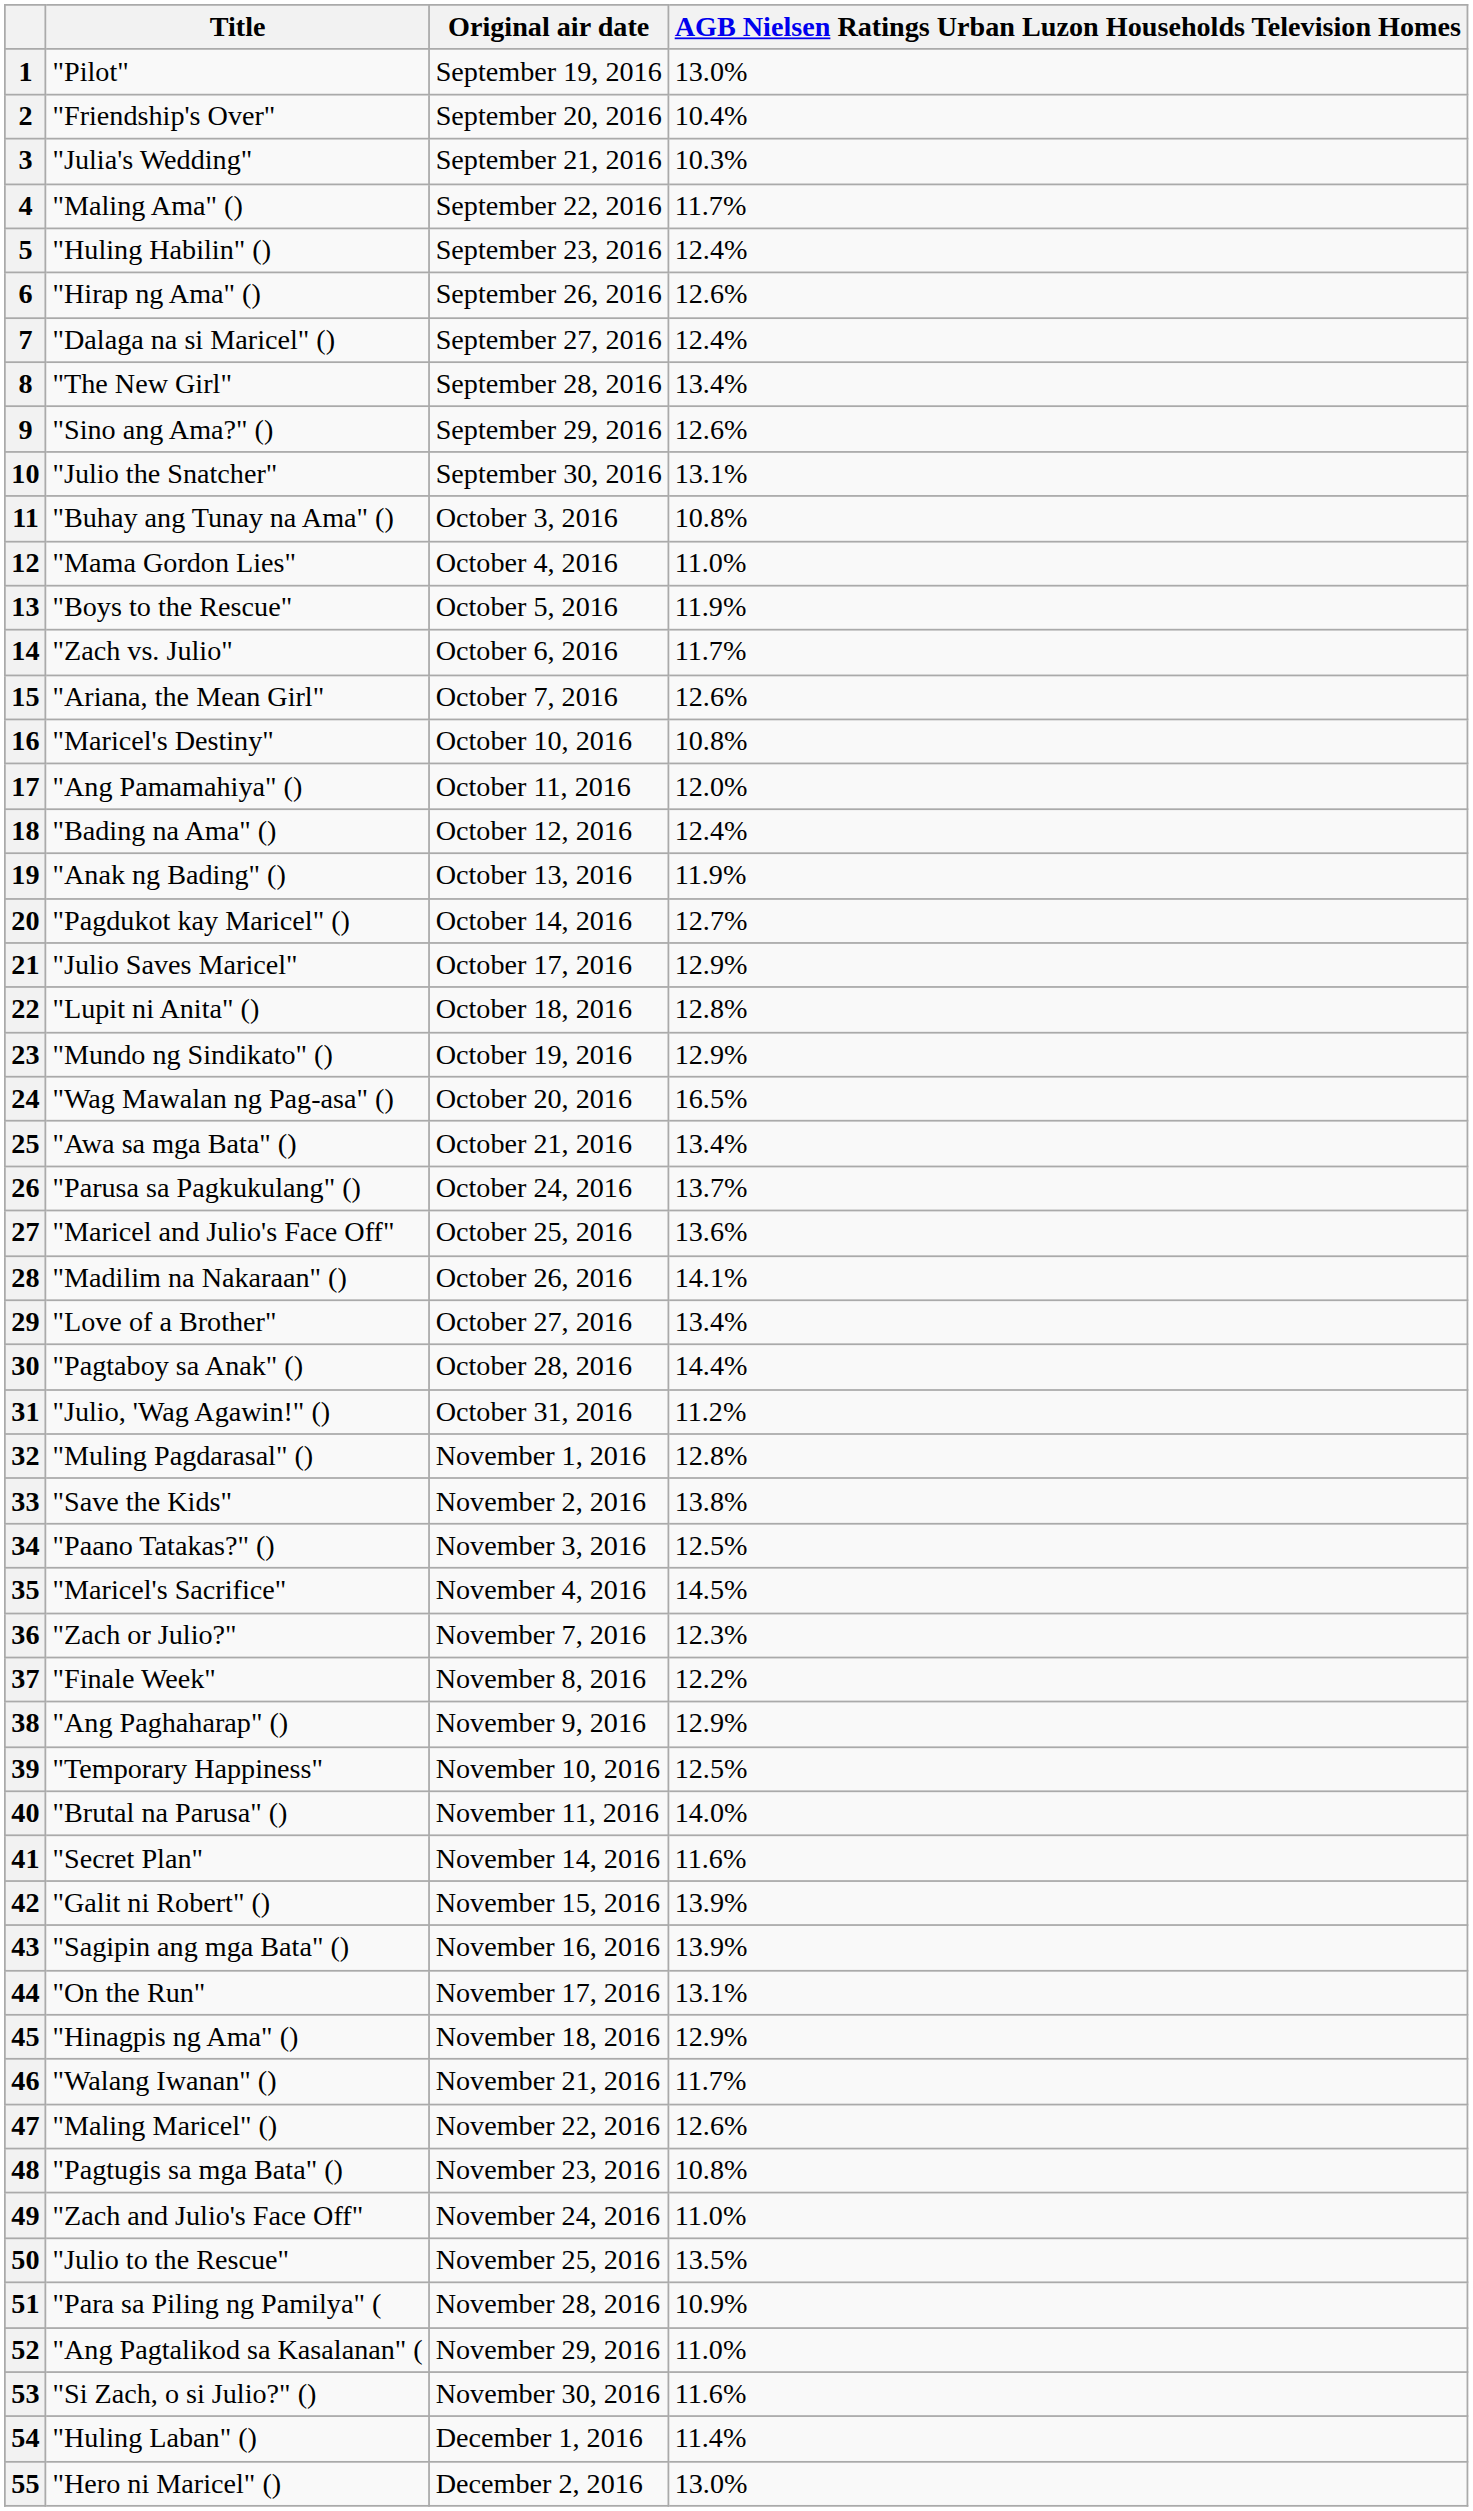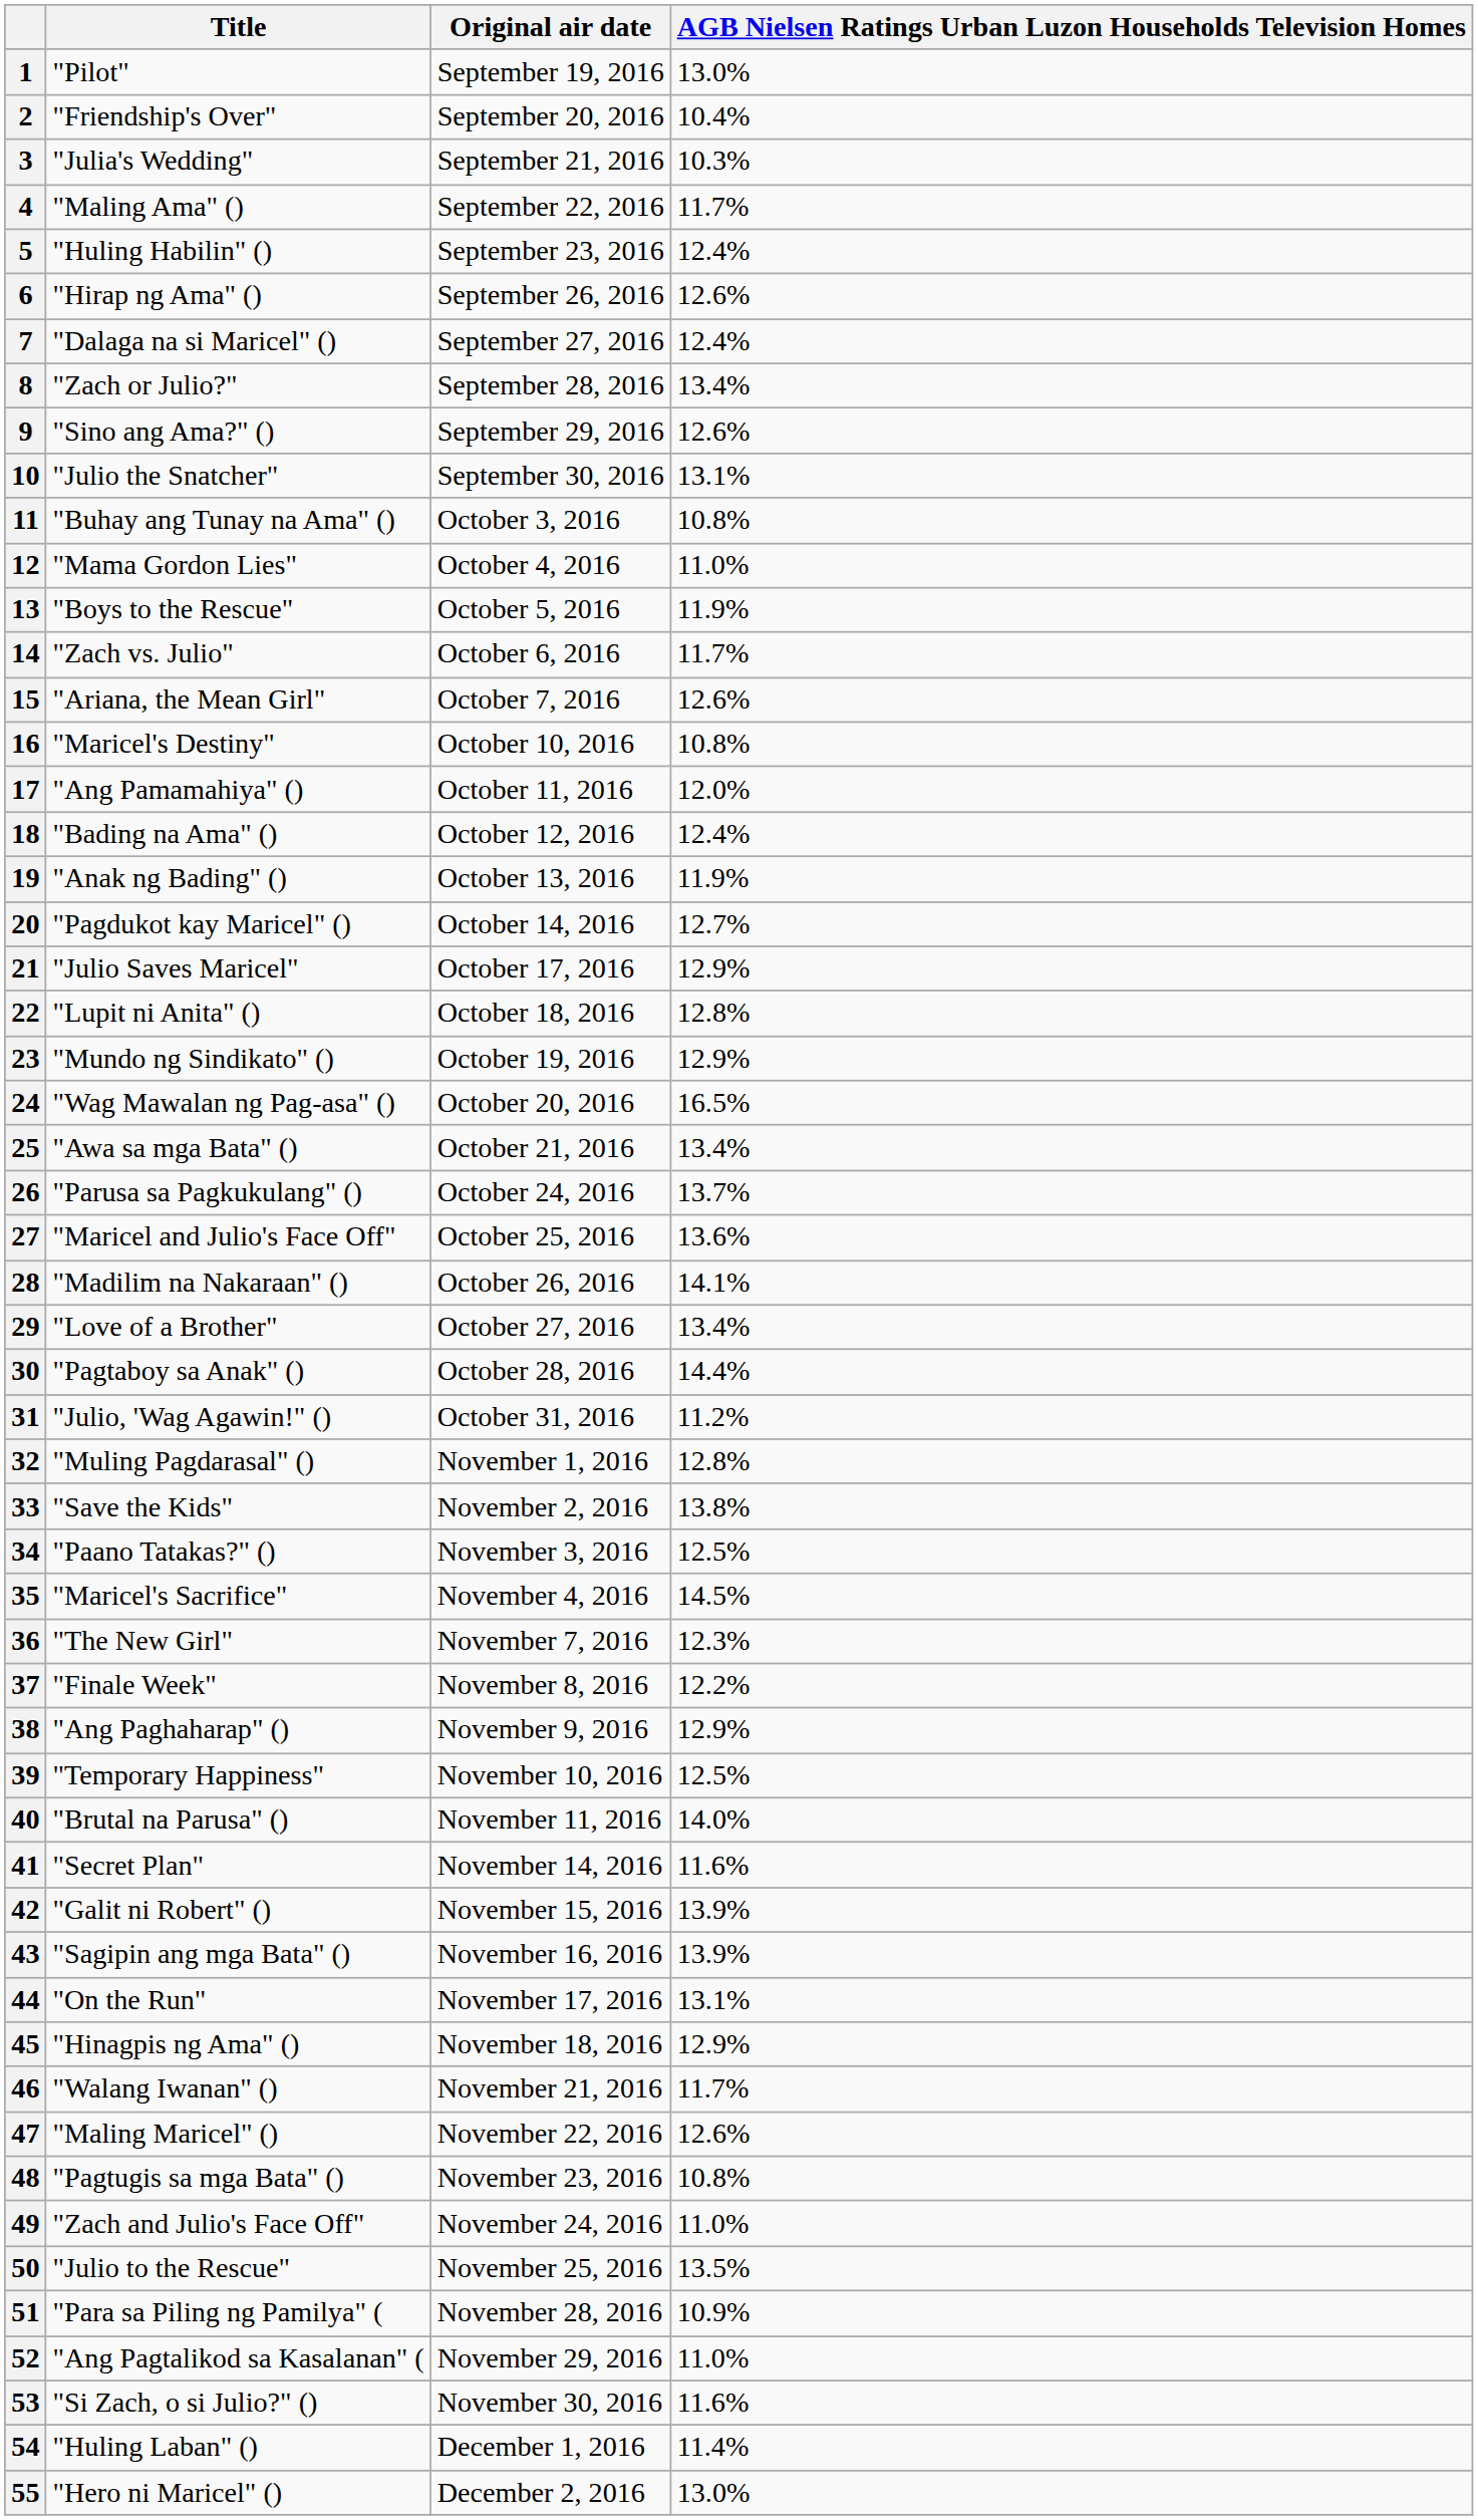8 | Title: "The New Girl" -> "Zach or Julio?"
36 | Title: "Zach or Julio?" -> "The New Girl"
